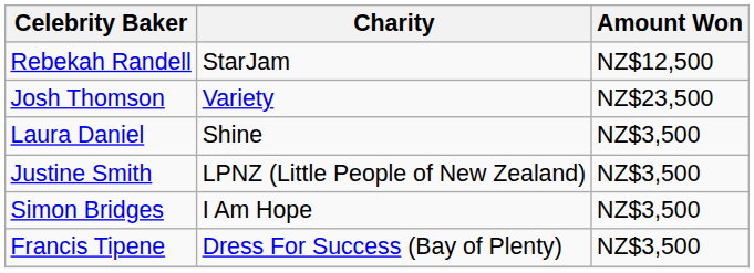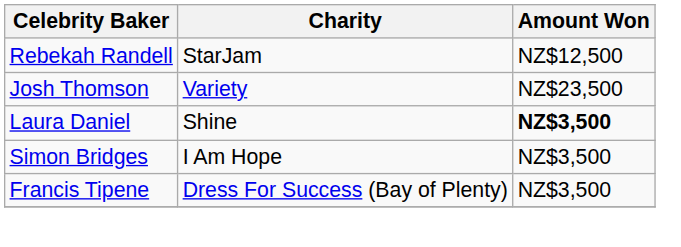Laura Daniel | Amount Won: normal -> bold
- row: Justine Smith | LPNZ (Little People of New Zealand) | NZ$3,500
